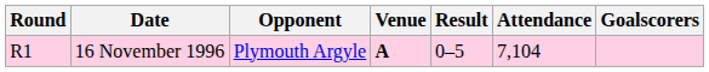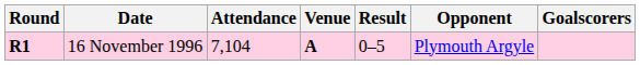columns swapped: Opponent <-> Attendance
16 November 1996 | Round: normal -> bold
